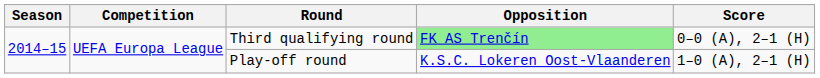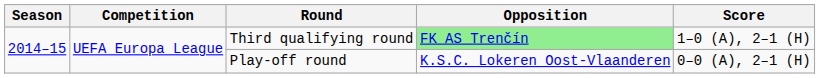Third qualifying round | Score: 0–0 (A), 2–1 (H) -> 1–0 (A), 2–1 (H)
Play-off round | Score: 1–0 (A), 2–1 (H) -> 0–0 (A), 2–1 (H)
